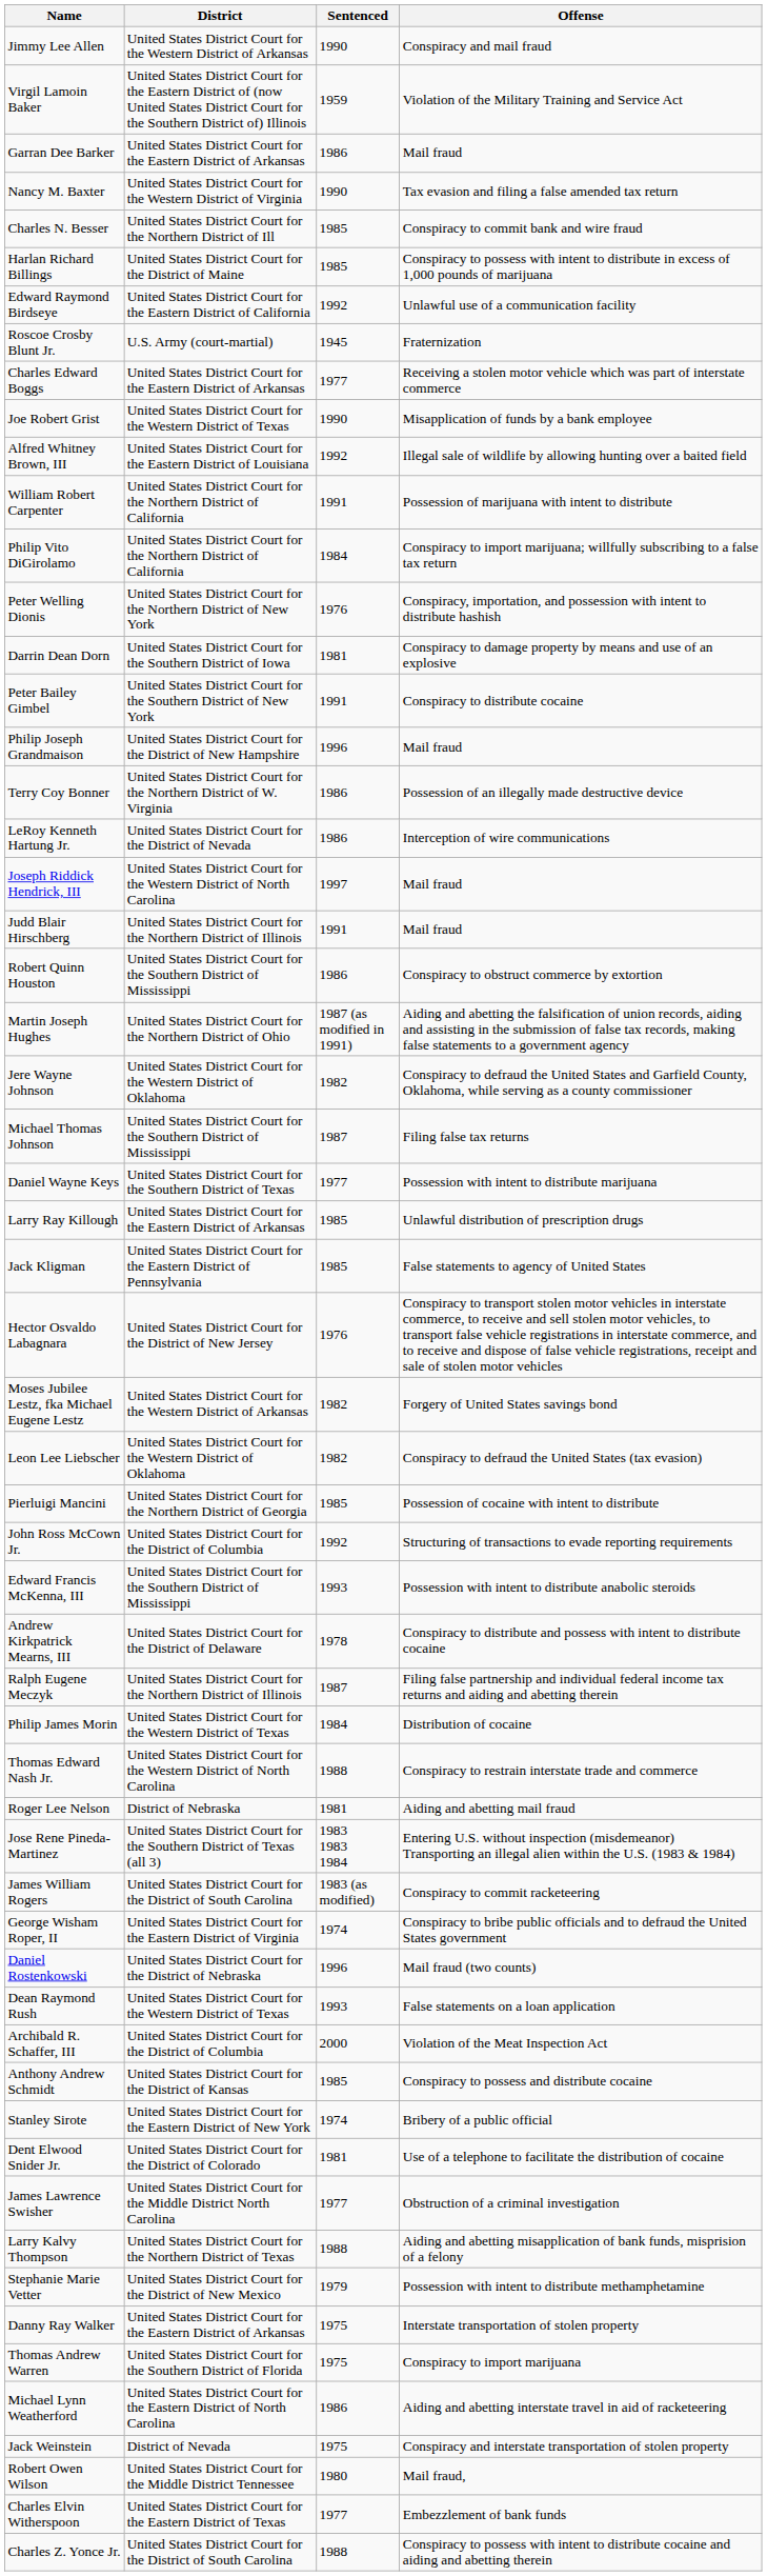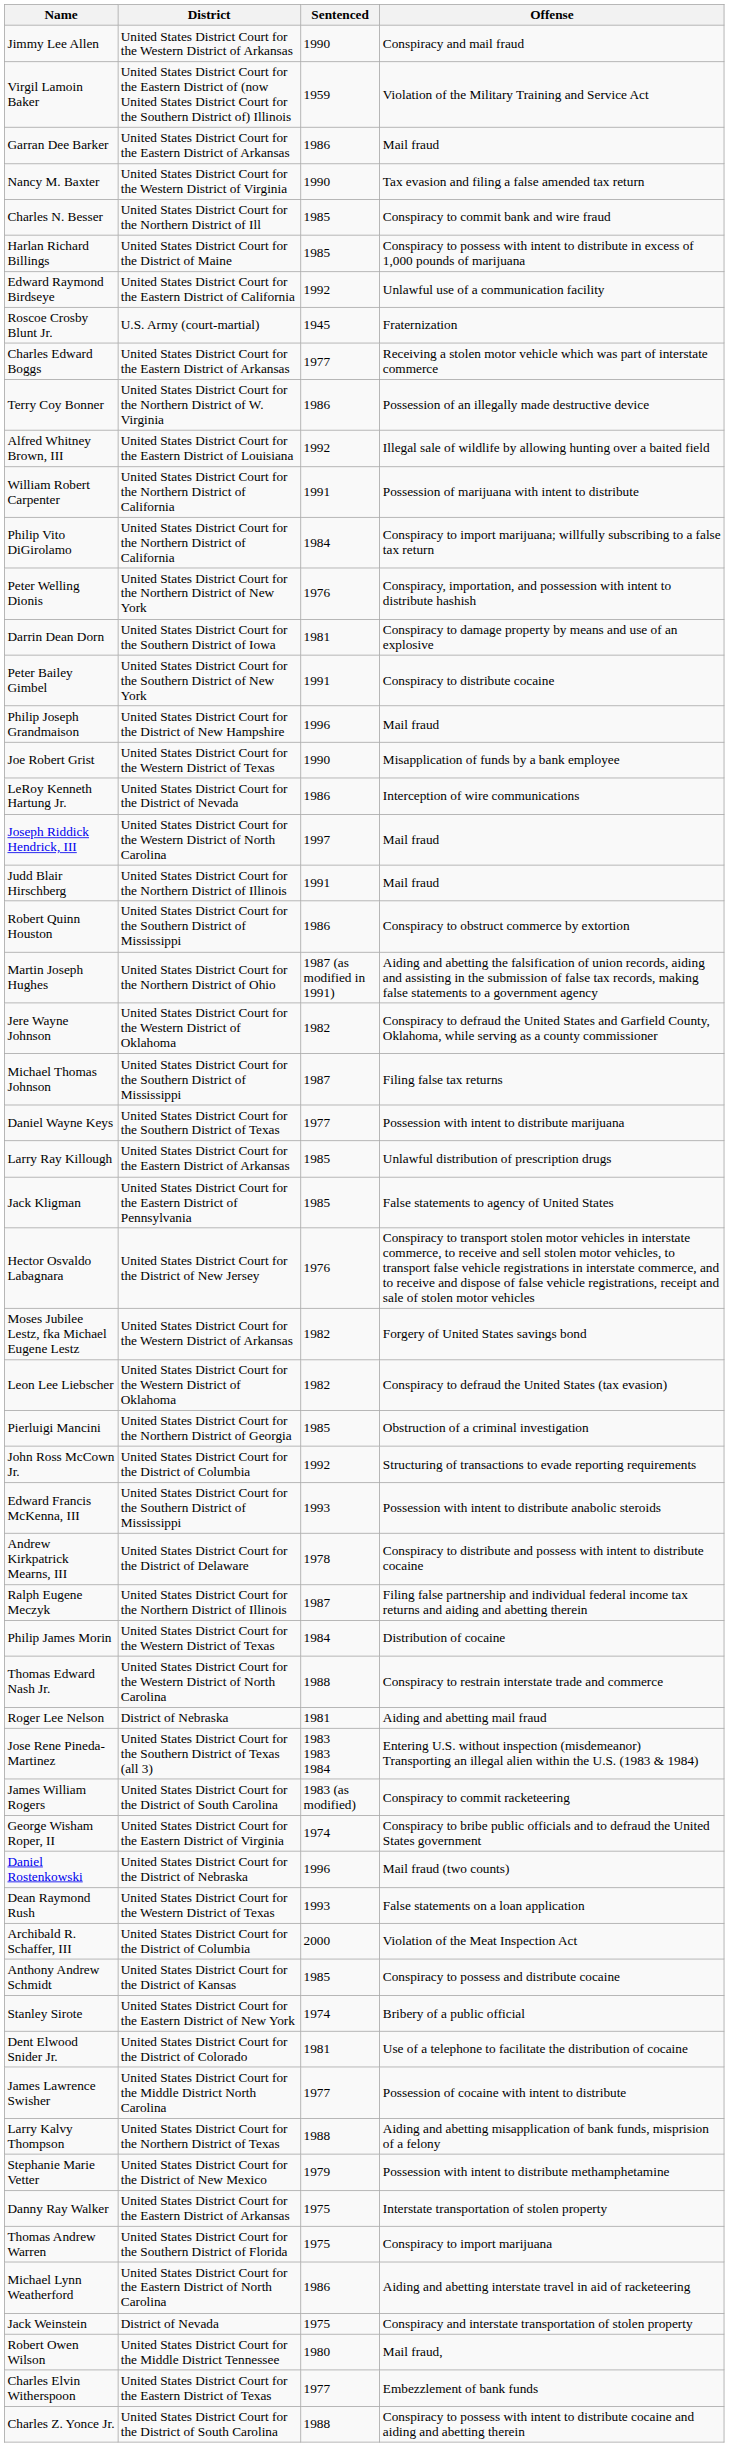rows swapped: Terry Coy Bonner <-> Joe Robert Grist
Pierluigi Mancini | Offense: Possession of cocaine with intent to distribute -> Obstruction of a criminal investigation
James Lawrence Swisher | Offense: Obstruction of a criminal investigation -> Possession of cocaine with intent to distribute
